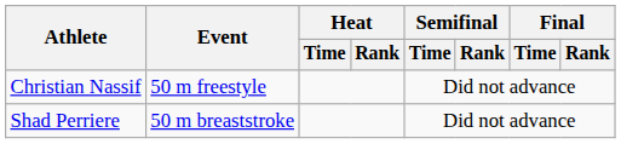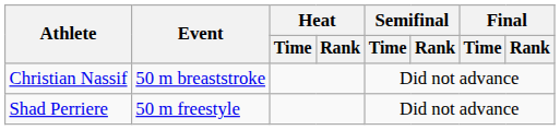Christian Nassif | Event: 50 m freestyle -> 50 m breaststroke
Shad Perriere | Event: 50 m breaststroke -> 50 m freestyle
